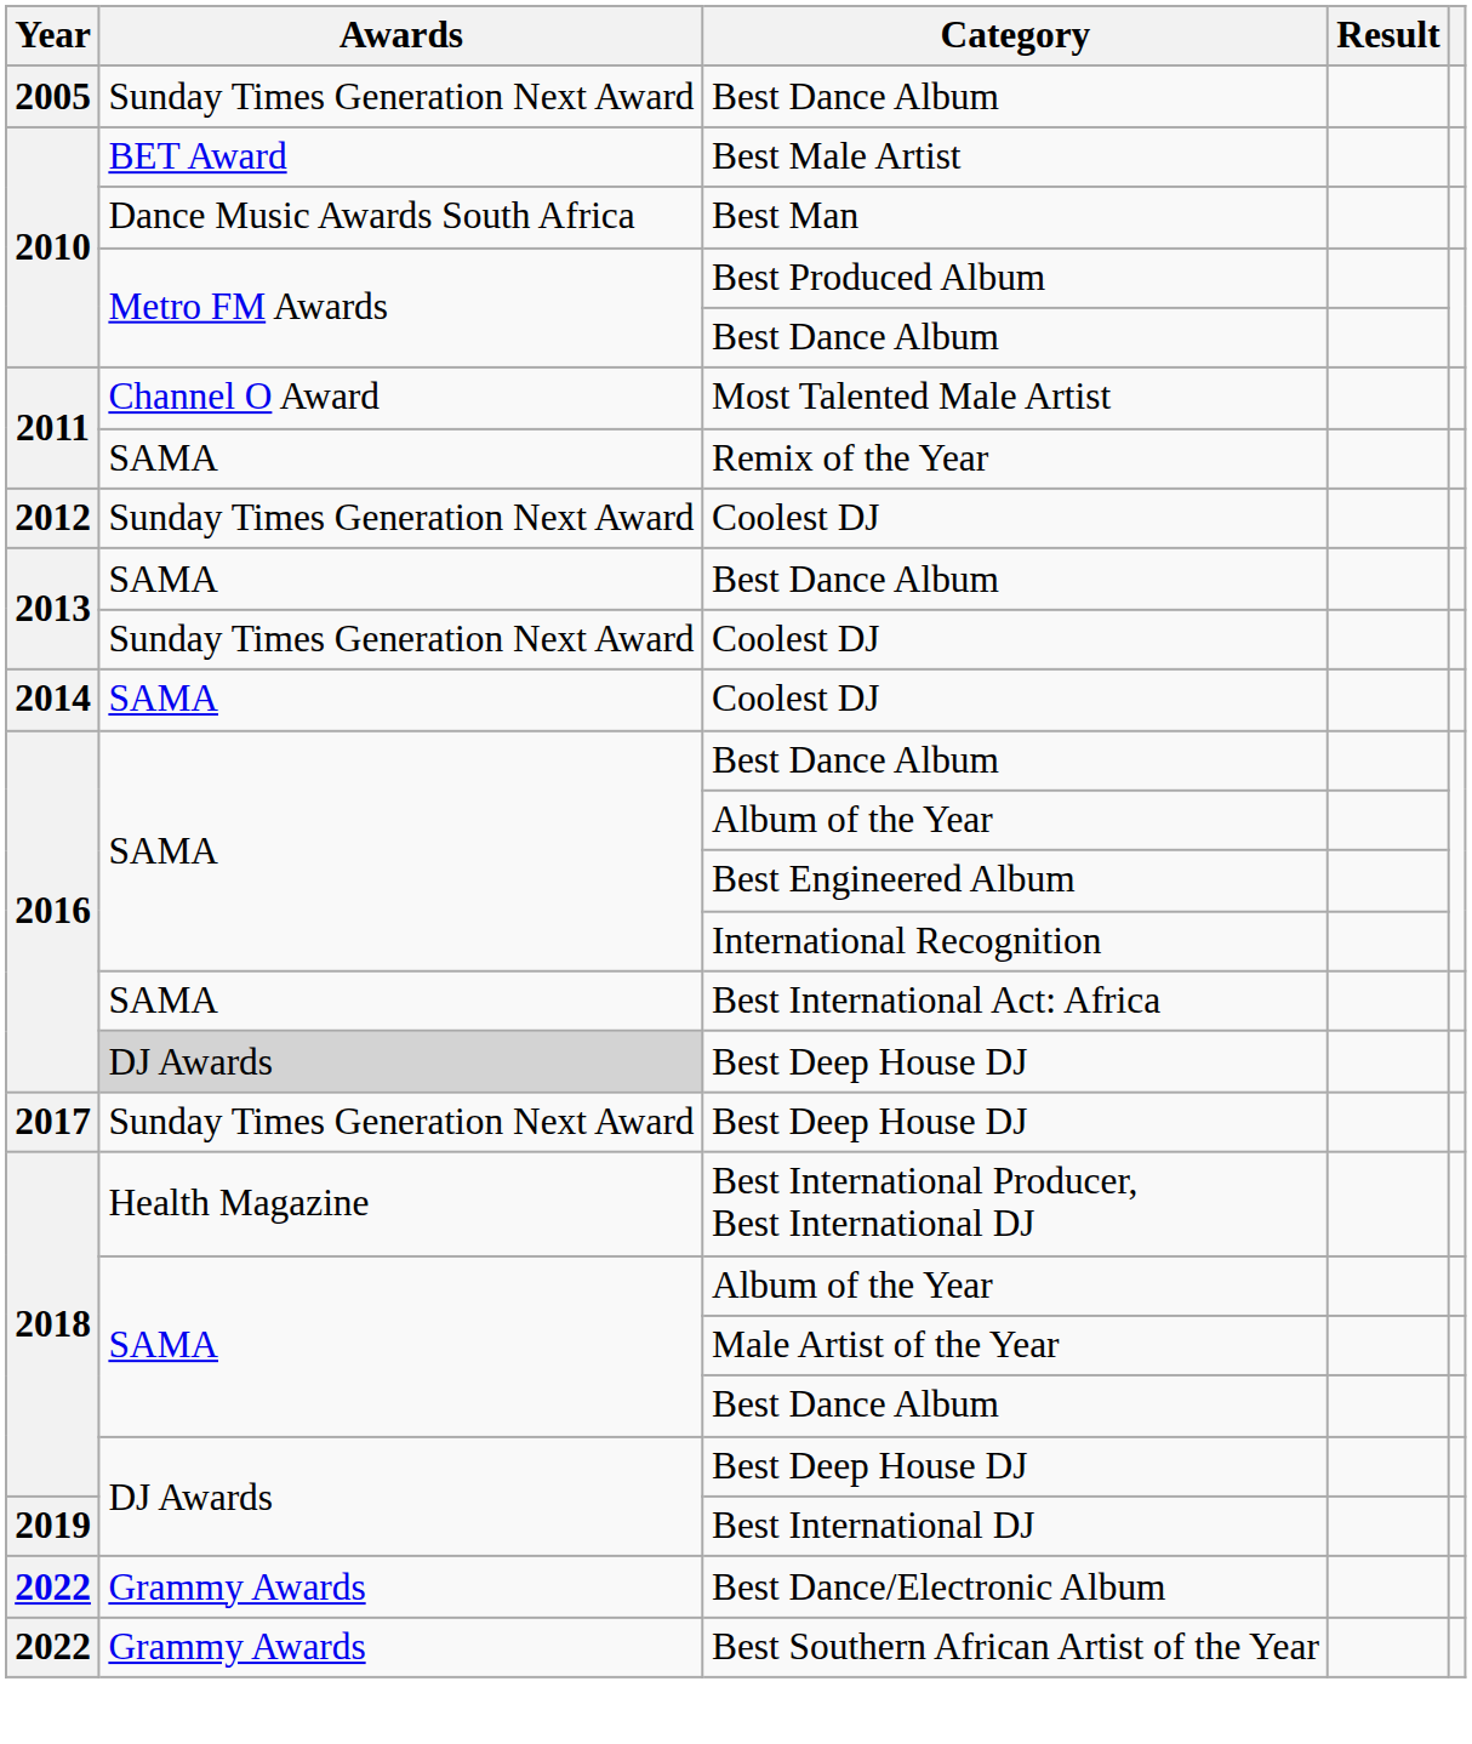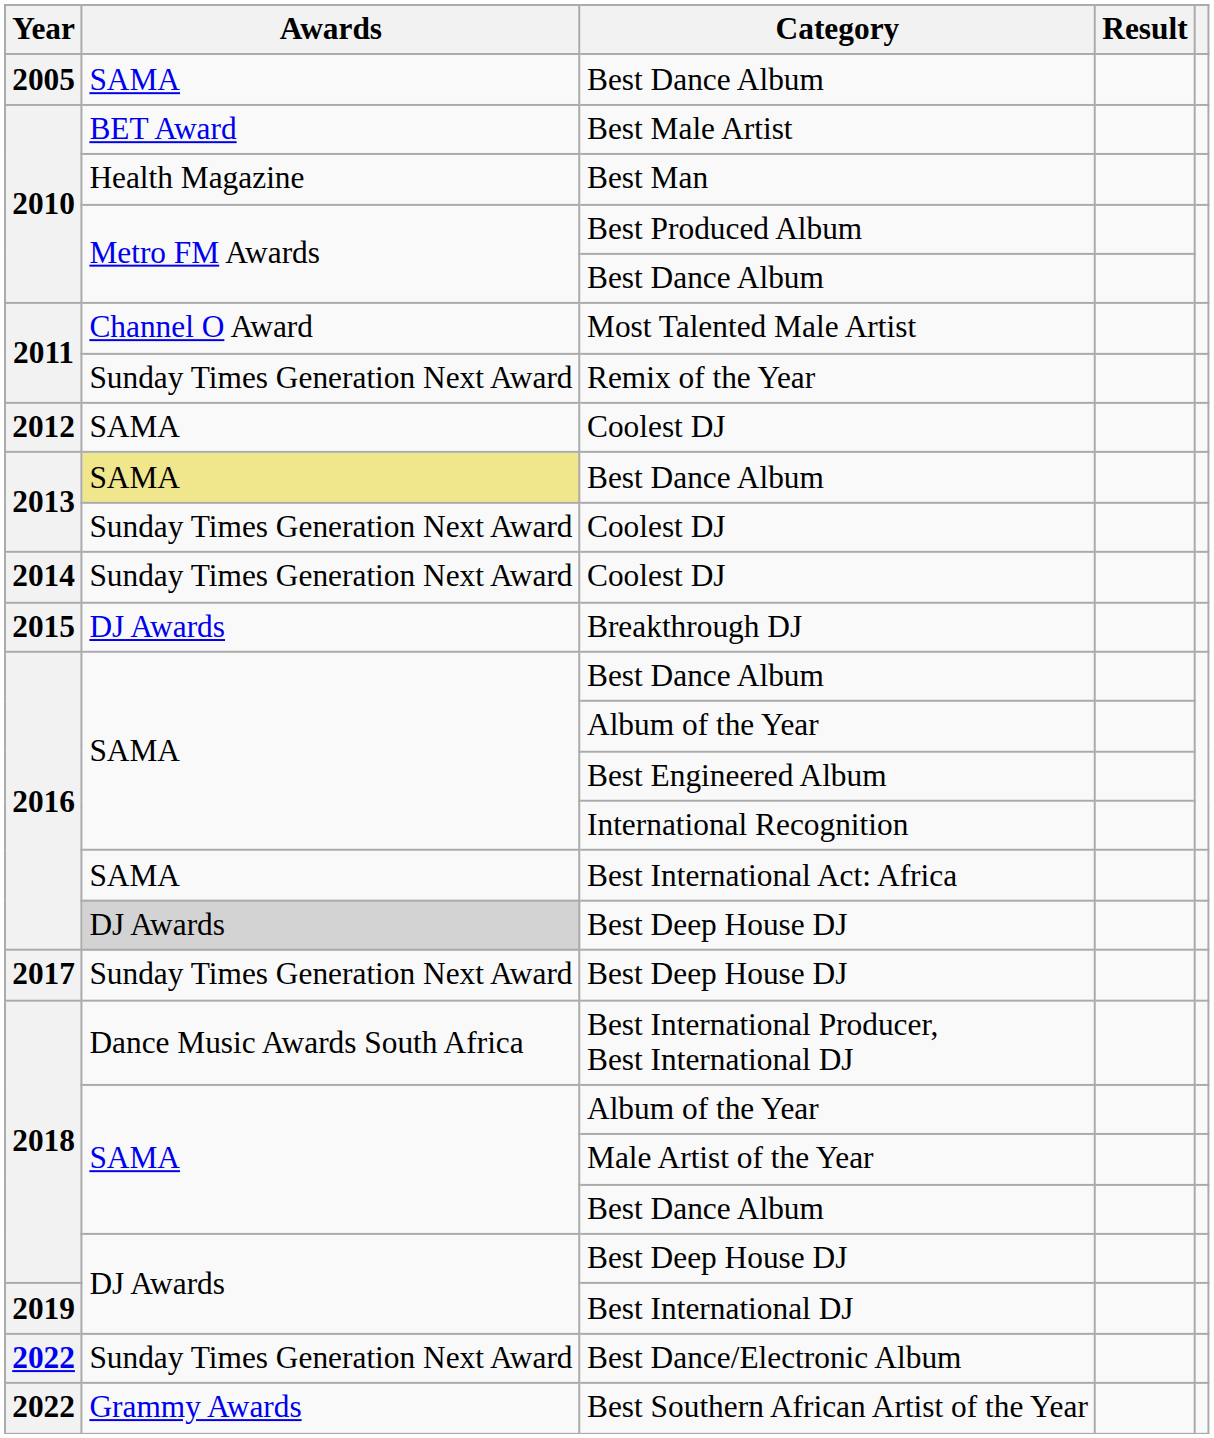2005 / Best Dance Album | Awards: Sunday Times Generation Next Award -> SAMA
Best Man | Awards: Dance Music Awards South Africa -> Health Magazine
Remix of the Year | Awards: SAMA -> Sunday Times Generation Next Award
2012 / Coolest DJ | Awards: Sunday Times Generation Next Award -> SAMA
2013 / Best Dance Album | Awards: no background -> khaki background
2014 / Coolest DJ | Awards: SAMA -> Sunday Times Generation Next Award
+ row: 2015 | DJ Awards | Breakthrough DJ
Best International Producer, Best International DJ | Awards: Health Magazine -> Dance Music Awards South Africa
Best Dance/Electronic Album | Awards: Grammy Awards -> Sunday Times Generation Next Award
